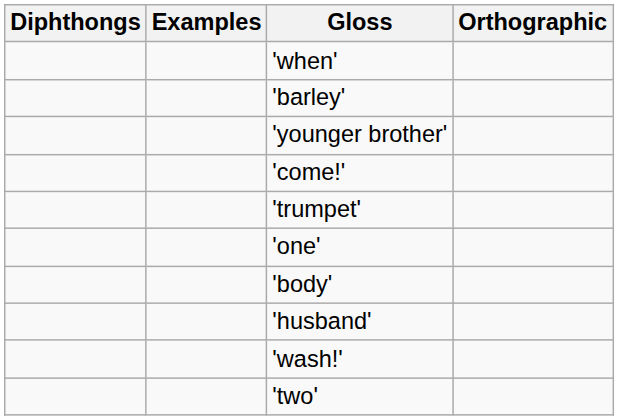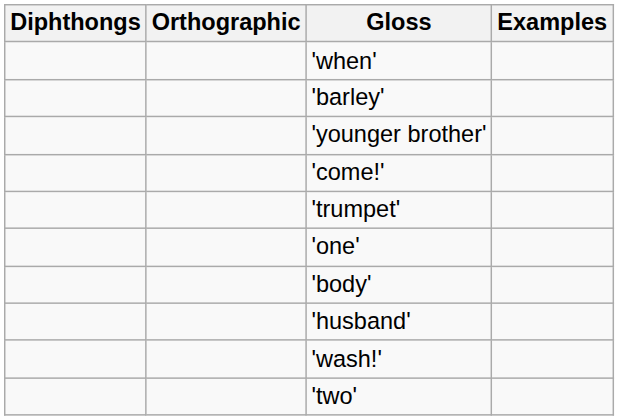columns swapped: Examples <-> Orthographic
